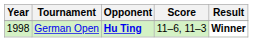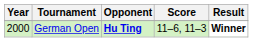German Open | Year: 1998 -> 2000
